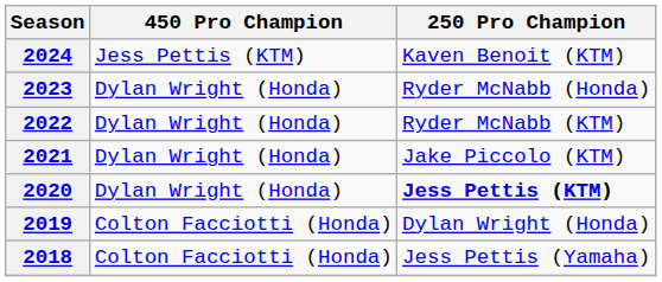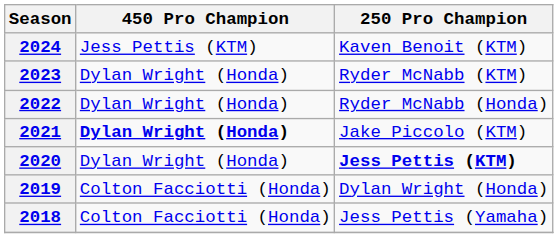2023 | 250 Pro Champion: Ryder McNabb (Honda) -> Ryder McNabb (KTM)
2022 | 250 Pro Champion: Ryder McNabb (KTM) -> Ryder McNabb (Honda)
2021 | 450 Pro Champion: normal -> bold
